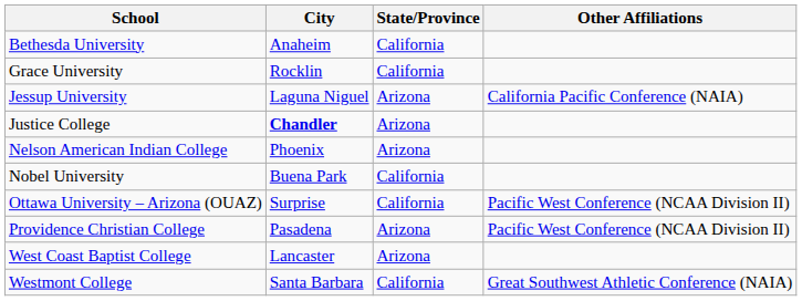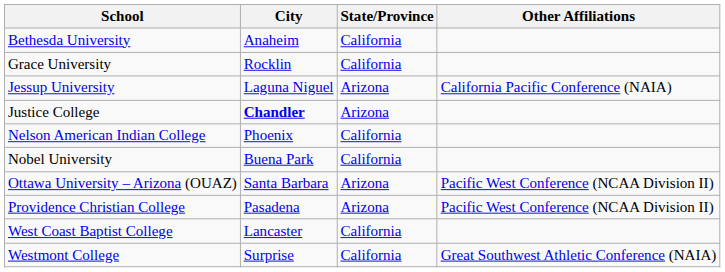Nelson American Indian College | State/Province: Arizona -> California
Ottawa University – Arizona (OUAZ) | City: Surprise -> Santa Barbara
Ottawa University – Arizona (OUAZ) | State/Province: California -> Arizona
West Coast Baptist College | State/Province: Arizona -> California
Westmont College | City: Santa Barbara -> Surprise
